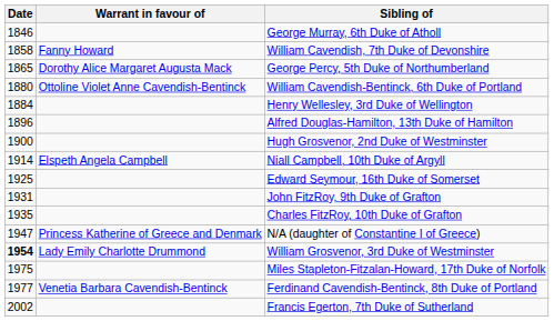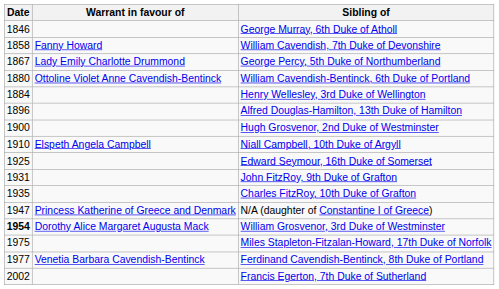George Percy, 5th Duke of Northumberland | Date: 1865 -> 1867
George Percy, 5th Duke of Northumberland | Warrant in favour of: Dorothy Alice Margaret Augusta Mack -> Lady Emily Charlotte Drummond
Niall Campbell, 10th Duke of Argyll | Date: 1914 -> 1910
William Grosvenor, 3rd Duke of Westminster | Warrant in favour of: Lady Emily Charlotte Drummond -> Dorothy Alice Margaret Augusta Mack
